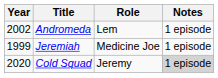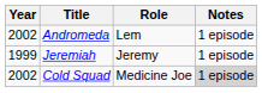Jeremiah | Role: Medicine Joe -> Jeremy
Cold Squad | Year: 2020 -> 2002
Cold Squad | Role: Jeremy -> Medicine Joe
